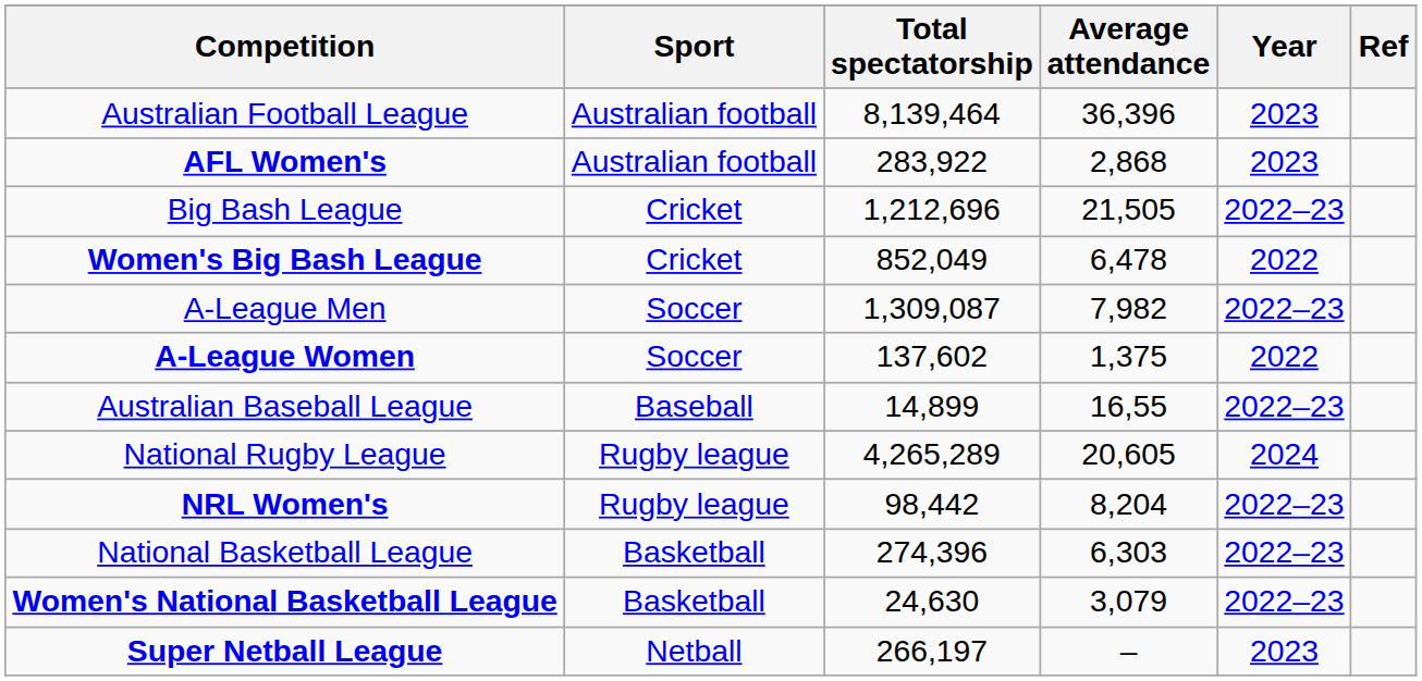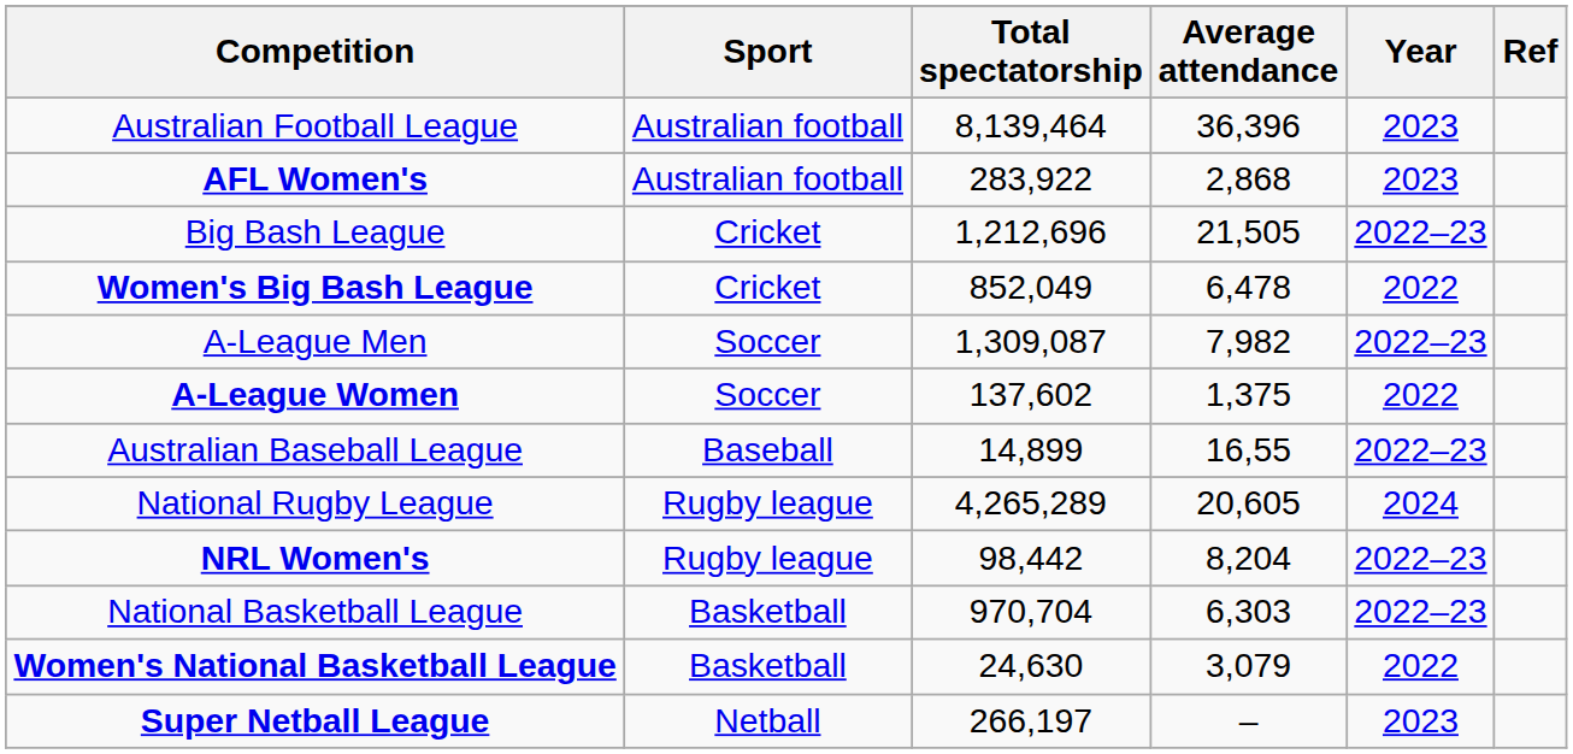National Basketball League | Total spectatorship: 274,396 -> 970,704
Women's National Basketball League | Year: 2022–23 -> 2022
